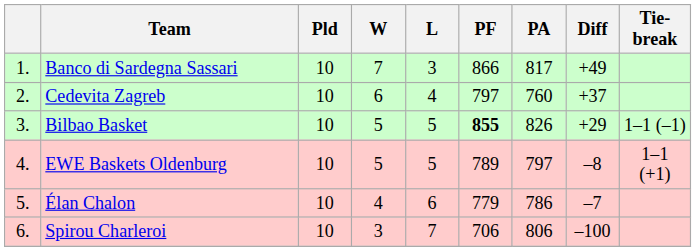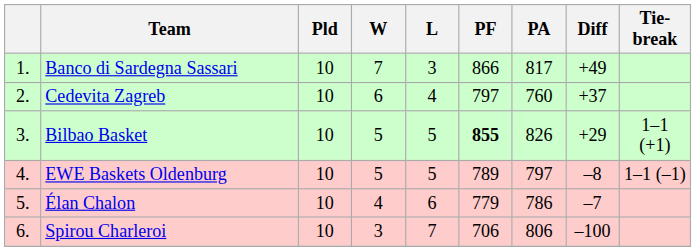Bilbao Basket | Tie-break: 1–1 (–1) -> 1–1 (+1)
EWE Baskets Oldenburg | Tie-break: 1–1 (+1) -> 1–1 (–1)
